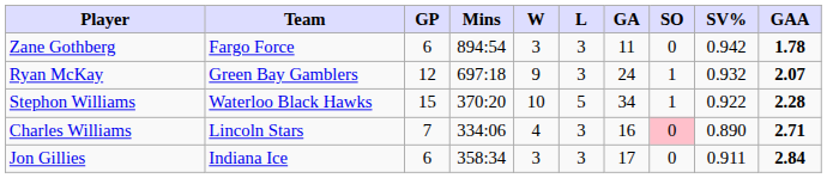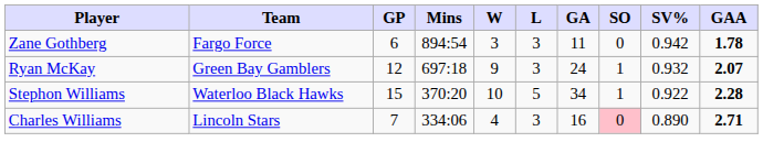- row: Jon Gillies | Indiana Ice | 6 | 358:34 | 3 | 3 | 17 | 0 | 0.911 | 2.84
